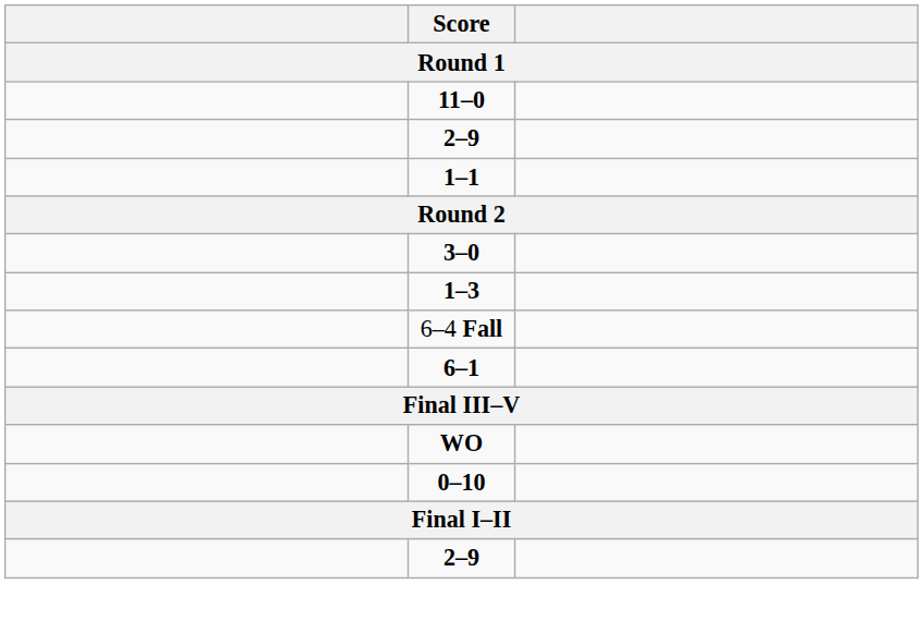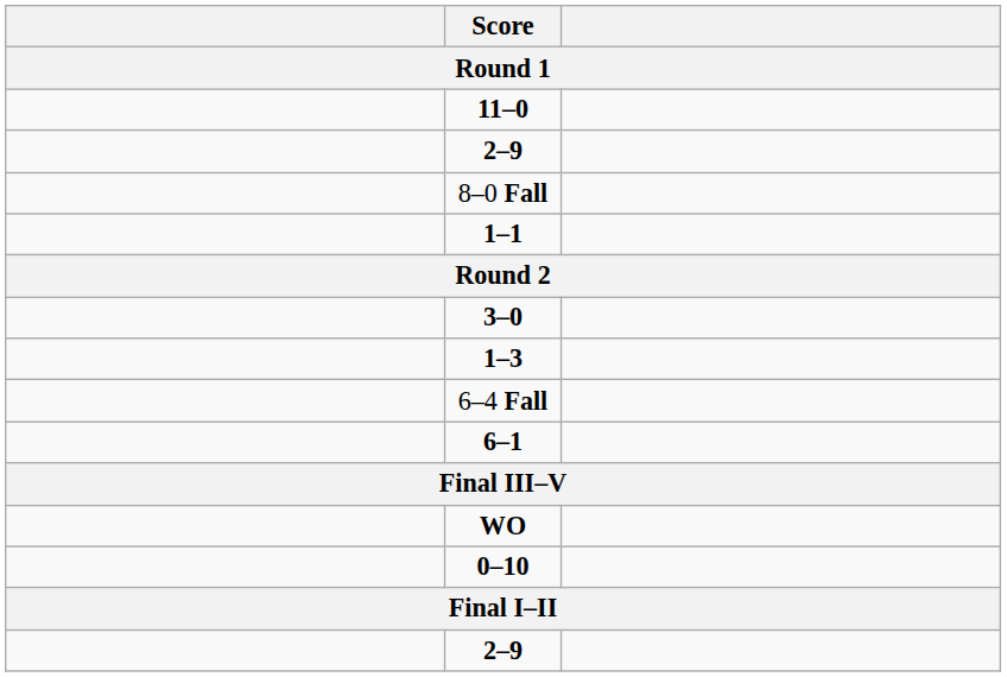+ row: 8–0 Fall
